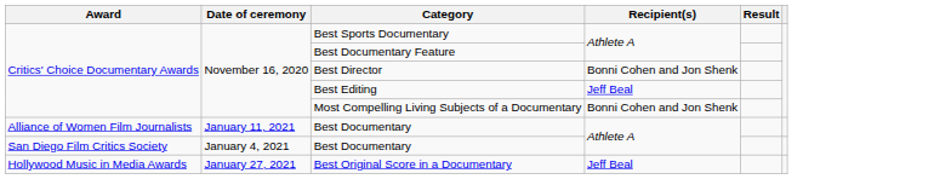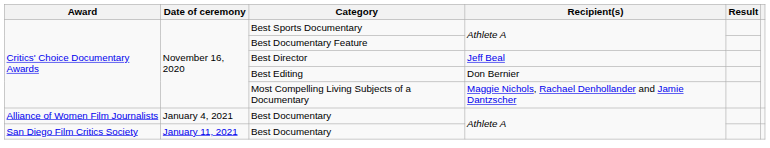Best Director | Recipient(s): Bonni Cohen and Jon Shenk -> Jeff Beal
Best Editing | Recipient(s): Jeff Beal -> Don Bernier
Most Compelling Living Subjects of a Documentary | Recipient(s): Bonni Cohen and Jon Shenk -> Maggie Nichols, Rachael Denhollander and Jamie Dantzscher
Alliance of Women Film Journalists / Best Documentary | Date of ceremony: January 11, 2021 -> January 4, 2021
San Diego Film Critics Society / Best Documentary | Date of ceremony: January 4, 2021 -> January 11, 2021
- row: Hollywood Music in Media Awards | January 27, 2021 | Best Original Score in a Documentary | Jeff Beal
